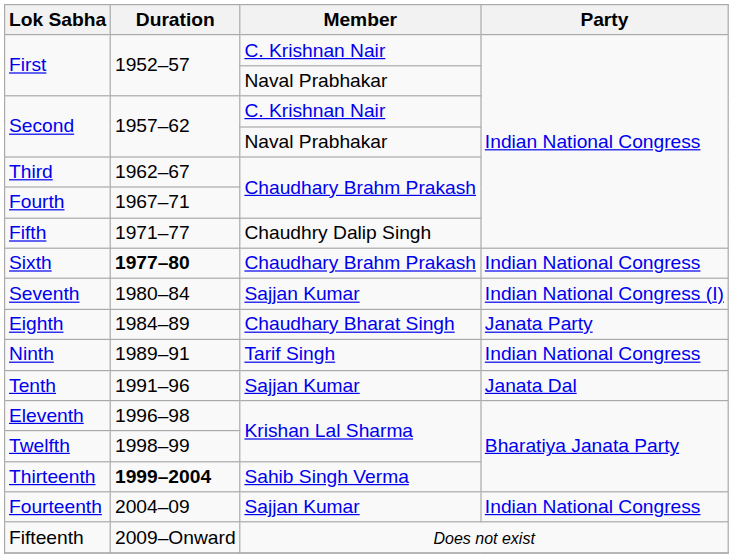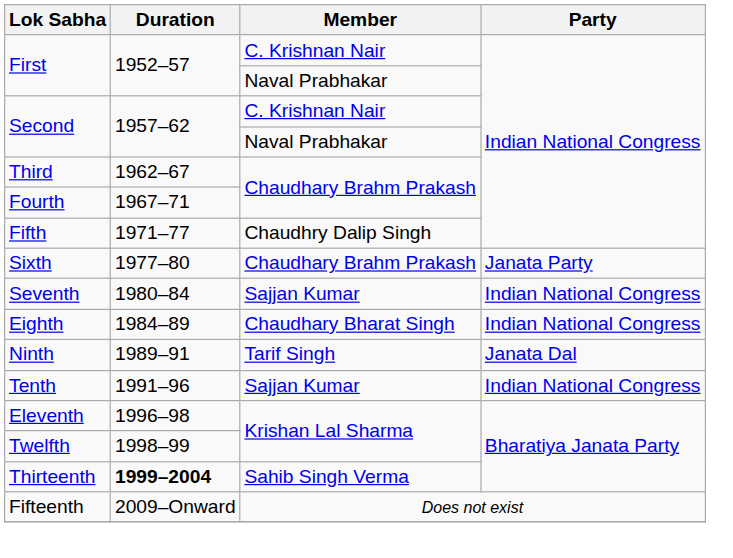Sixth | Duration: bold -> normal
Sixth | Party: Indian National Congress -> Janata Party
Seventh | Party: Indian National Congress (I) -> Indian National Congress
Eighth | Party: Janata Party -> Indian National Congress
Ninth | Party: Indian National Congress -> Janata Dal
Tenth | Party: Janata Dal -> Indian National Congress
- row: Fourteenth | 2004–09 | Sajjan Kumar | Indian National Congress
